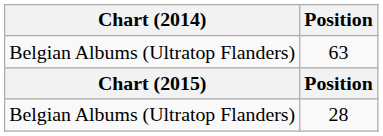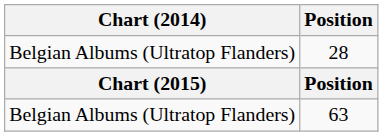rows swapped: 28 <-> 63
